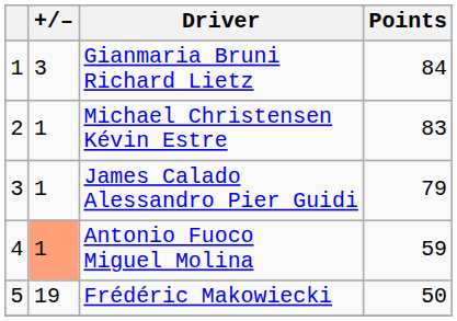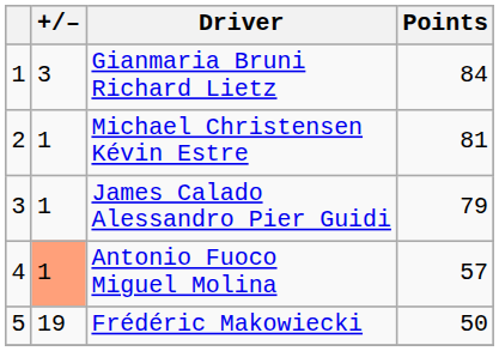Michael Christensen Kévin Estre | Points: 83 -> 81
Antonio Fuoco Miguel Molina | Points: 59 -> 57
